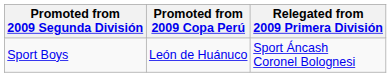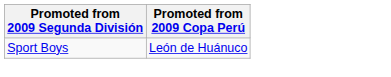- column: Relegated from 2009 Primera División | Sport Áncash Coronel Bolognesi
